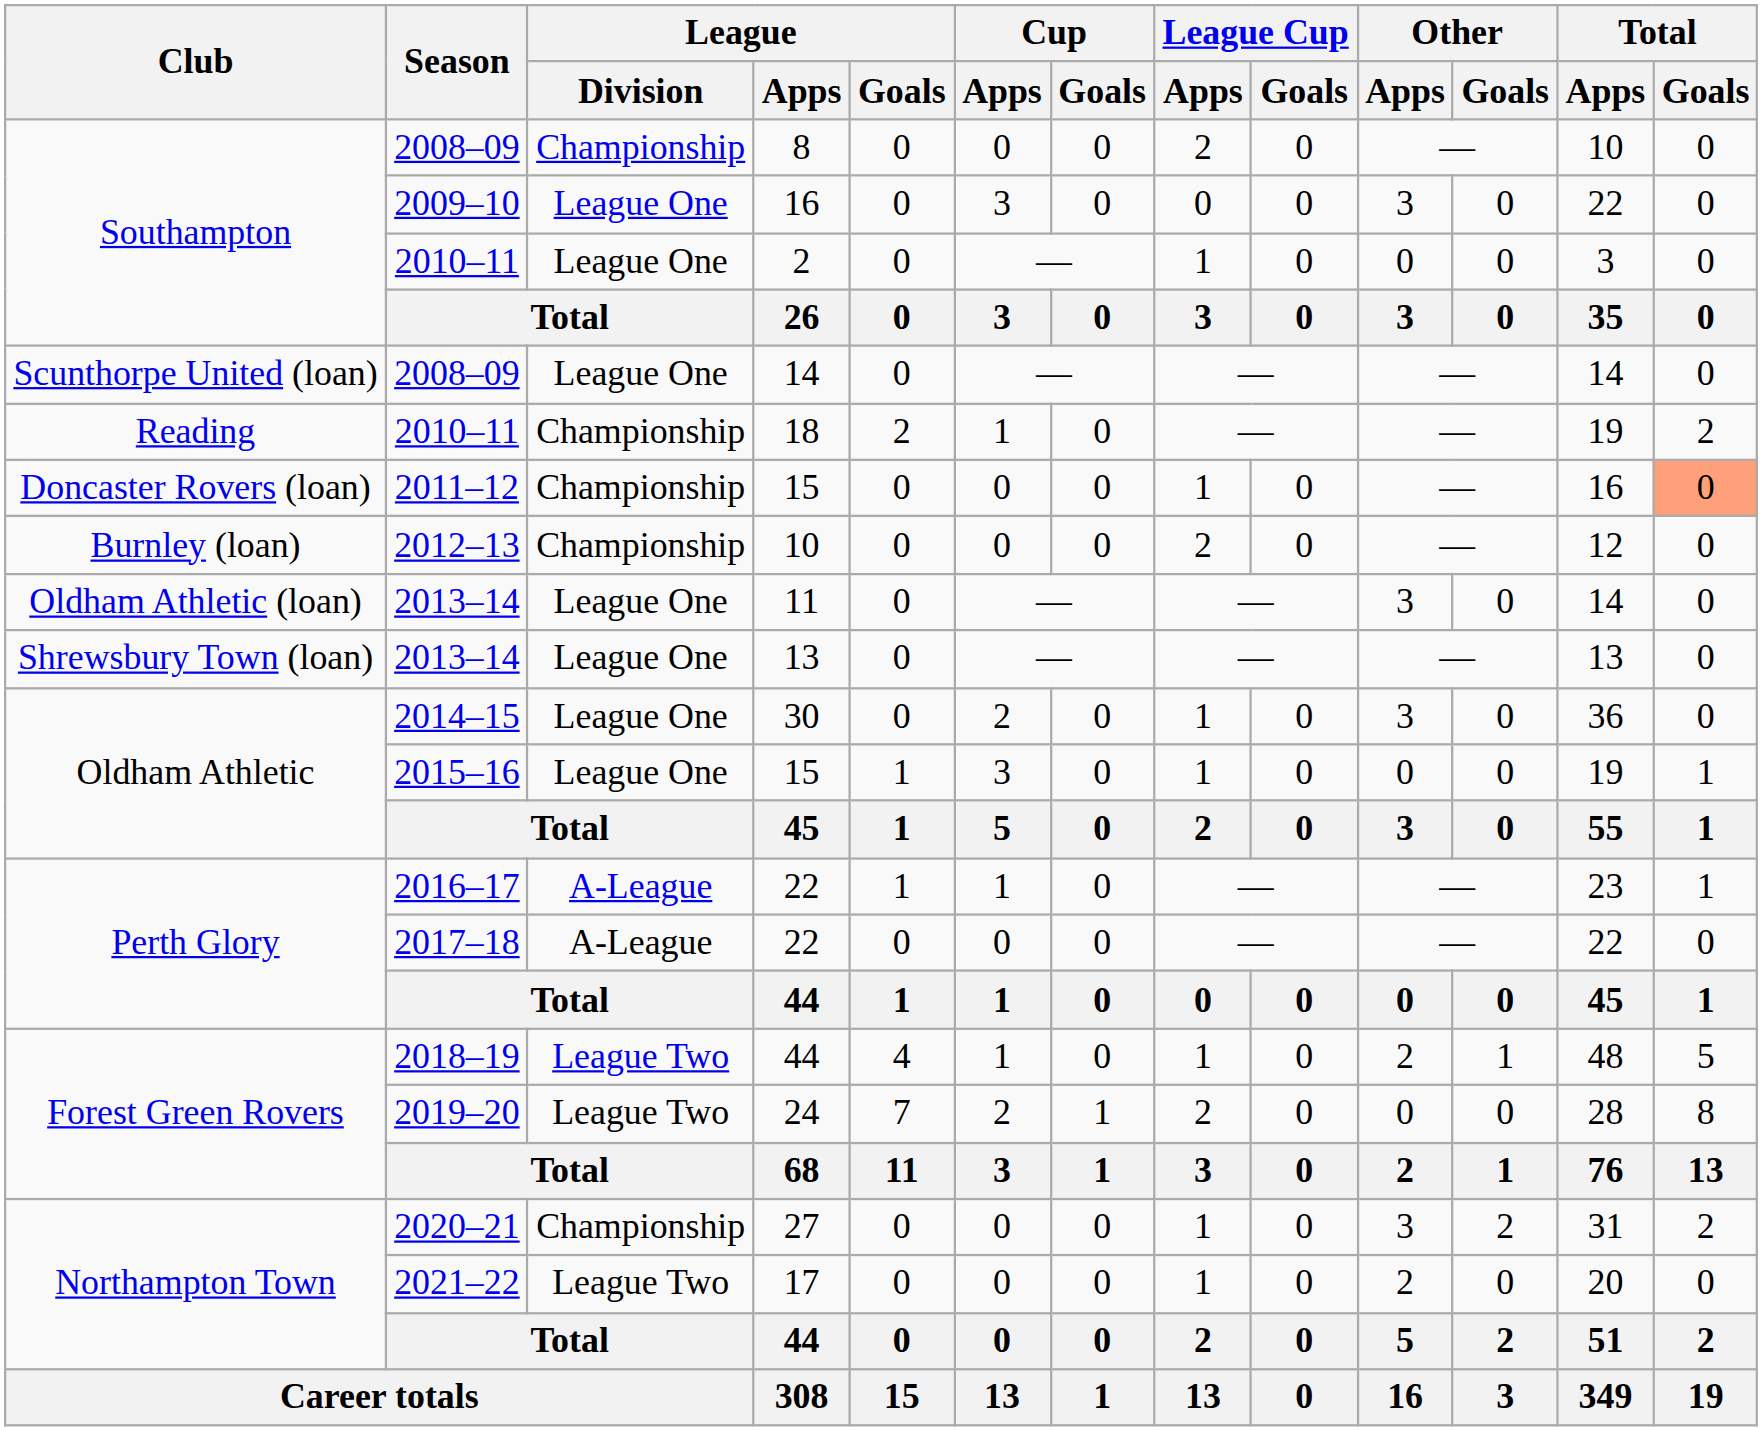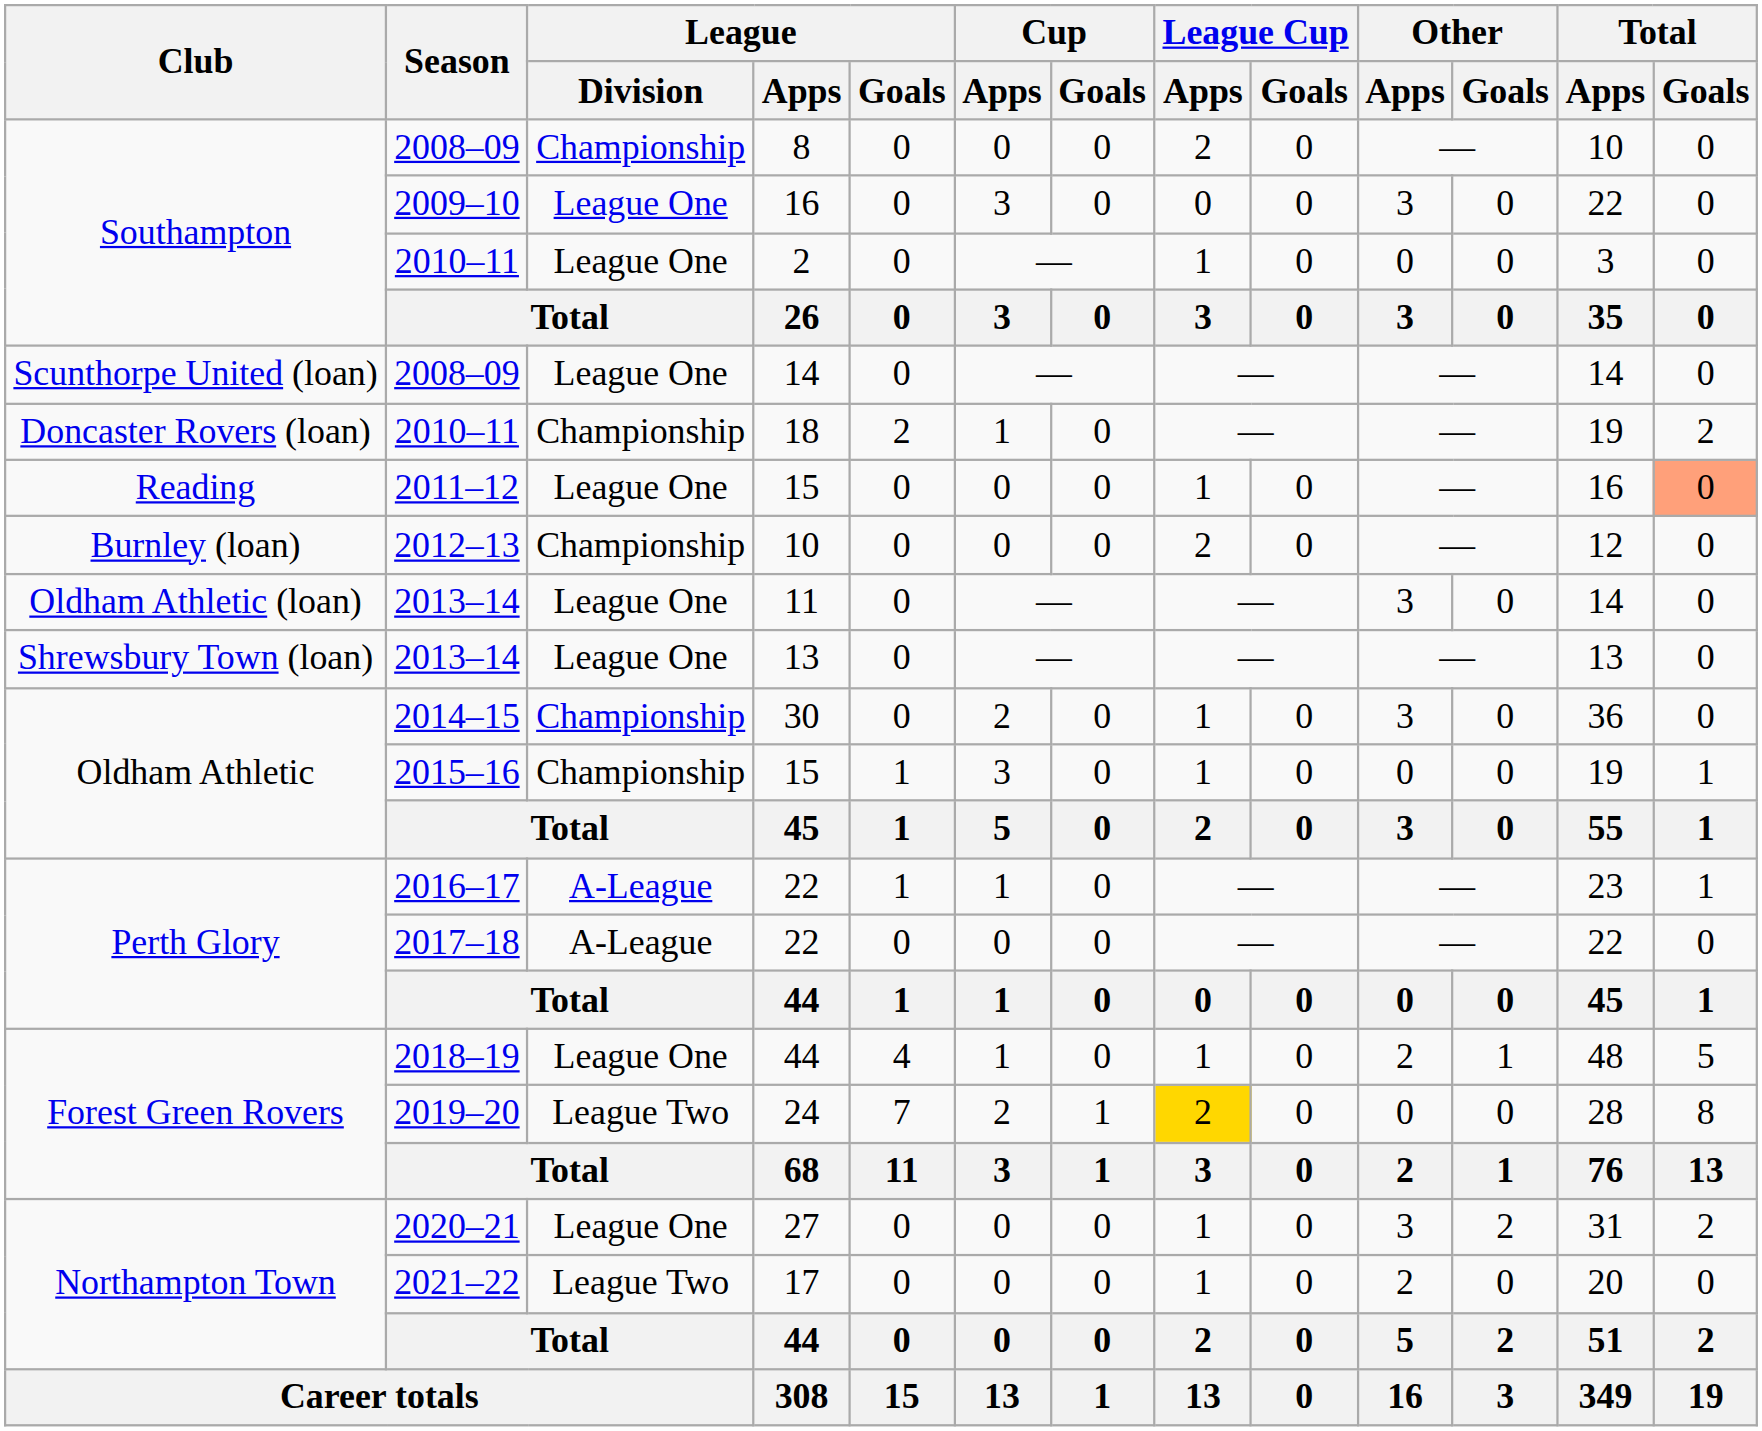18 | Club: Reading -> Doncaster Rovers (loan)
2011–12 / 15 | Club: Doncaster Rovers (loan) -> Reading
2011–12 / 15 | League / Division: Championship -> League One
30 | League / Division: League One -> Championship
2015–16 / 15 | League / Division: League One -> Championship
2018–19 / 44 | League / Division: League Two -> League One
24 | League Cup / Apps: no background -> gold background
27 | League / Division: Championship -> League One
